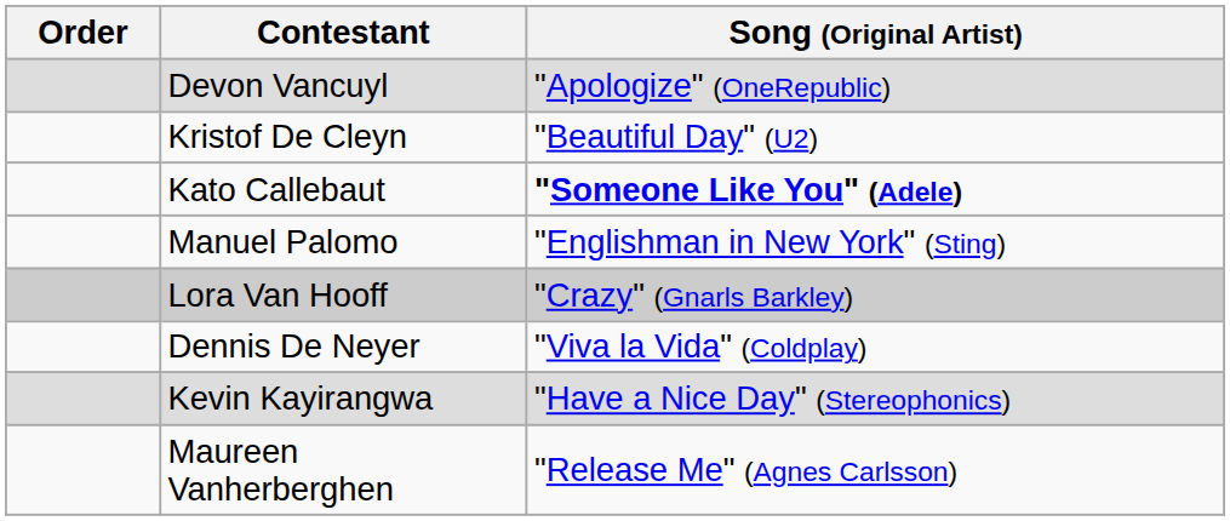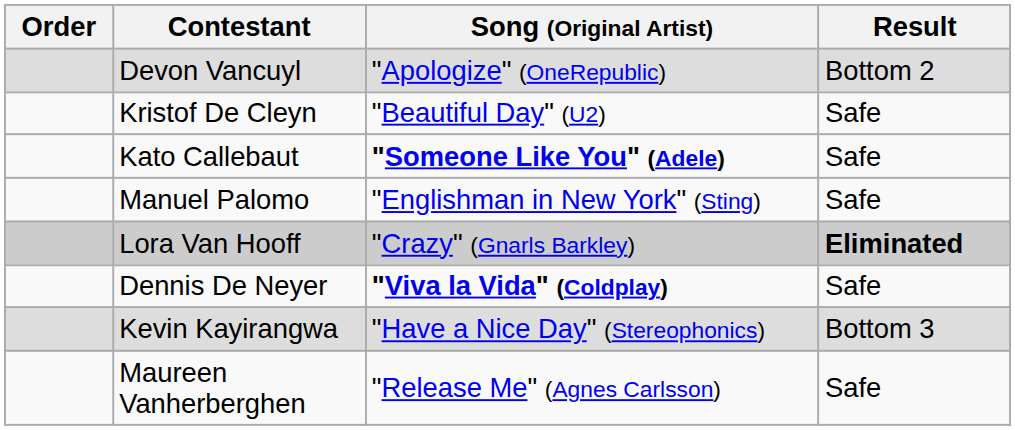+ column: Result | Bottom 2 | Safe | Safe | Safe | Eliminated | Safe | Bottom 3 | Safe
Dennis De Neyer | Song (Original Artist): normal -> bold
